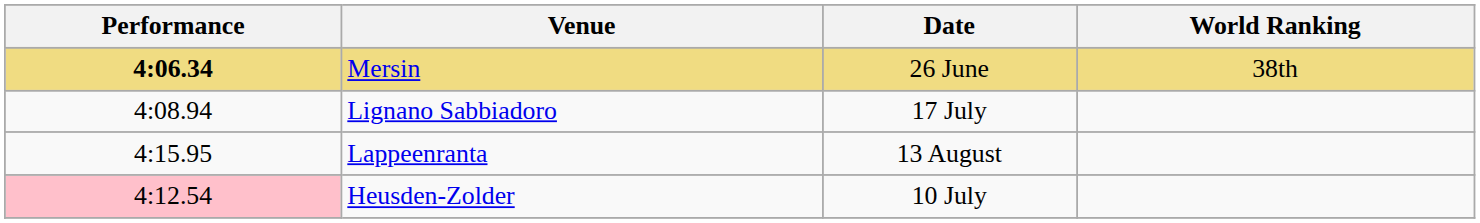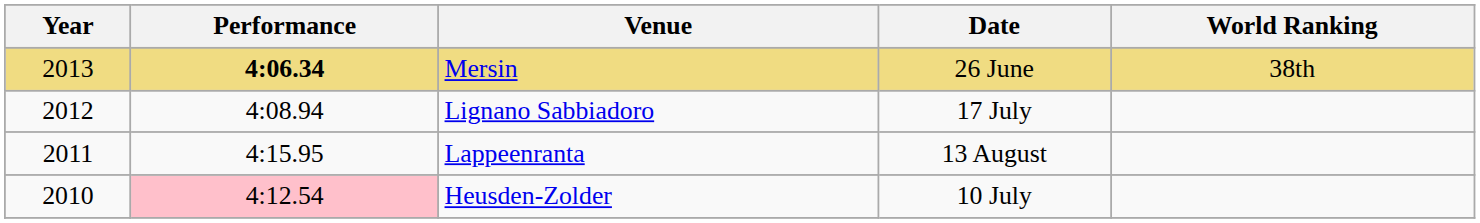+ column: Year | 2013 | 2012 | 2011 | 2010
